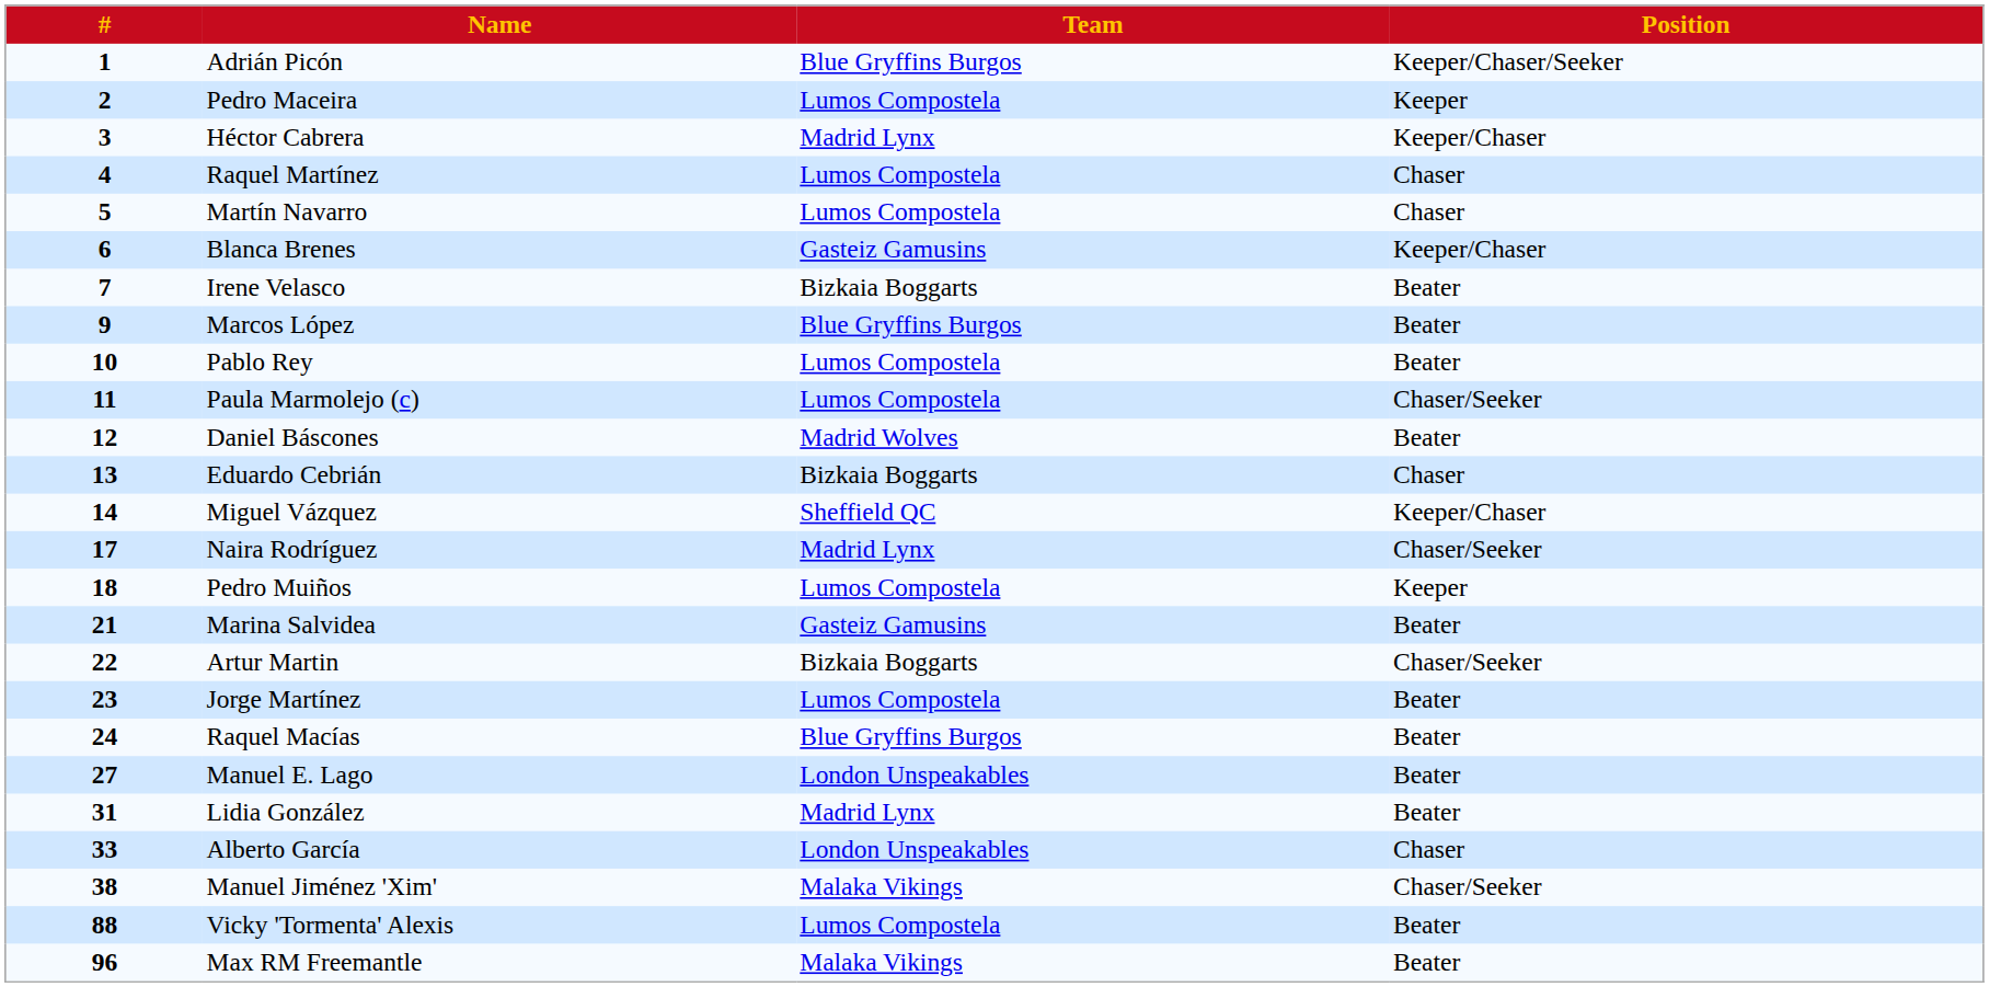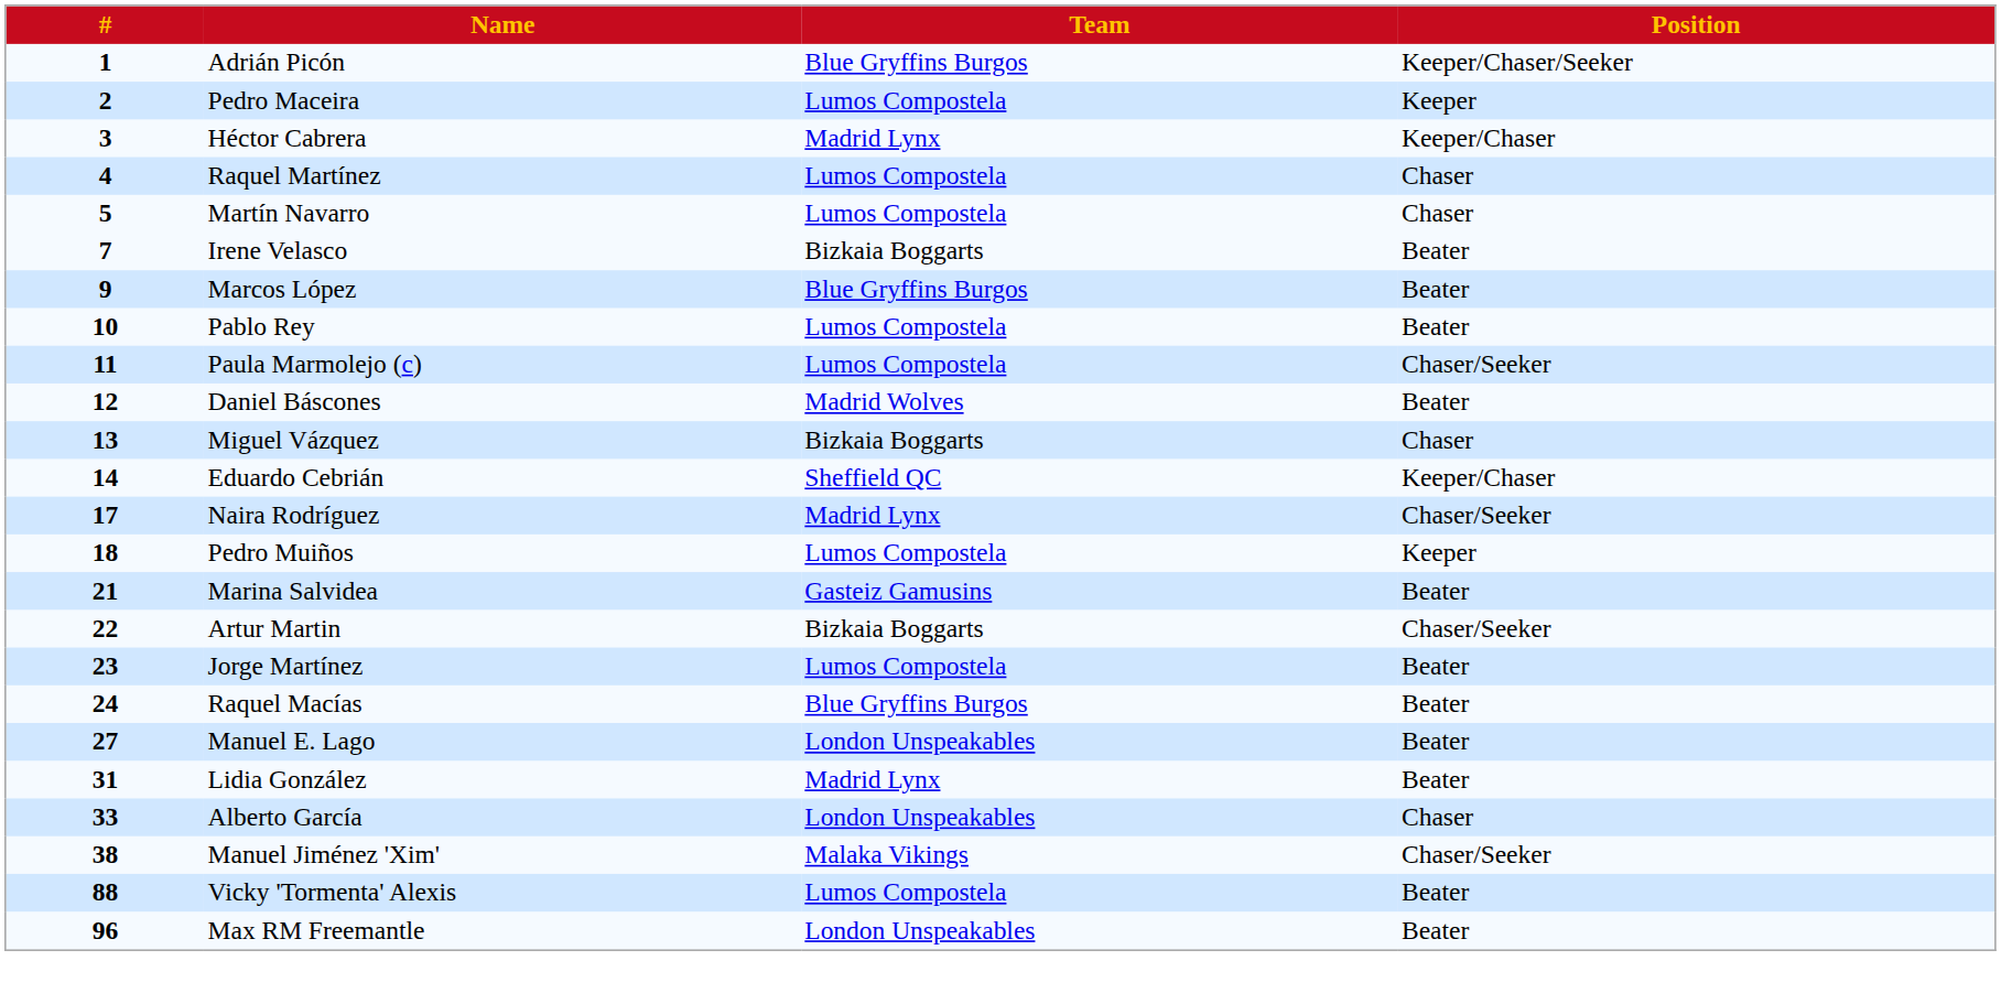- row: 6 | Blanca Brenes | Gasteiz Gamusins | Keeper/Chaser
13 | Name: Eduardo Cebrián -> Miguel Vázquez
14 | Name: Miguel Vázquez -> Eduardo Cebrián
96 | Team: Malaka Vikings -> London Unspeakables
